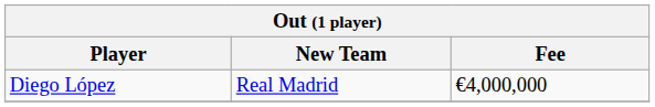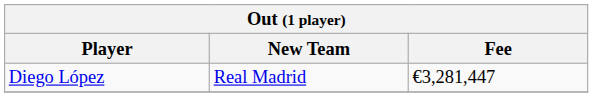Diego López | Fee: €4,000,000 -> €3,281,447
